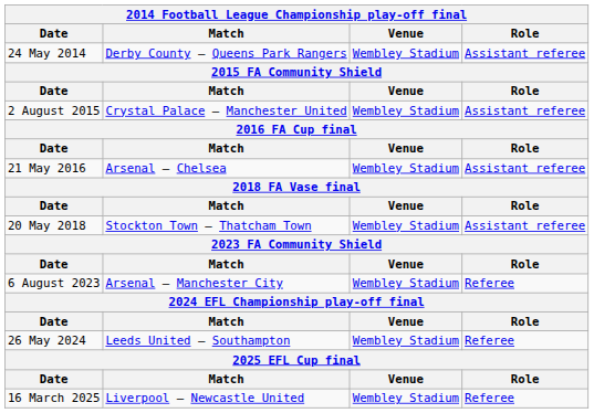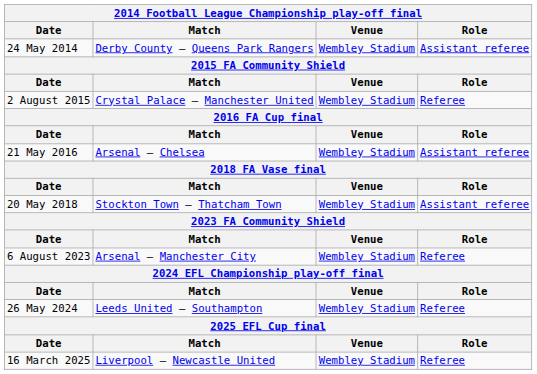2 August 2015 | Role: Assistant referee -> Referee
